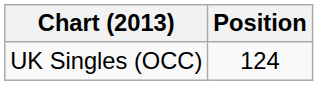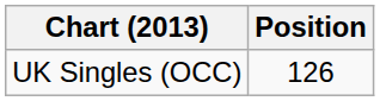UK Singles (OCC) | Position: 124 -> 126
